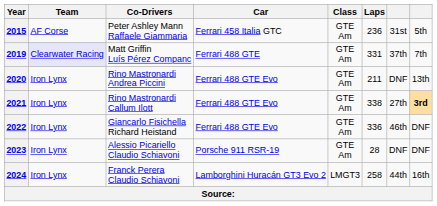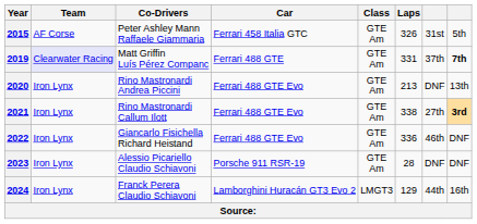2015 | Laps: 236 -> 326
2019 | column 8: normal -> bold
2020 | Laps: 211 -> 213
2024 | Laps: 258 -> 129
